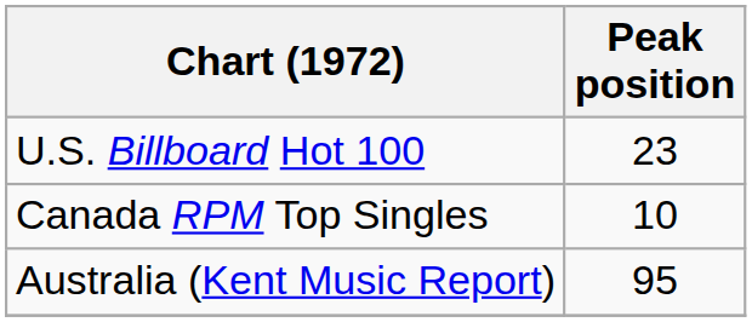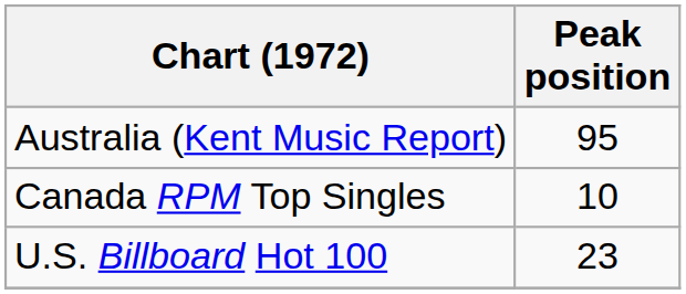rows swapped: Australia (Kent Music Report) <-> U.S. Billboard Hot 100
